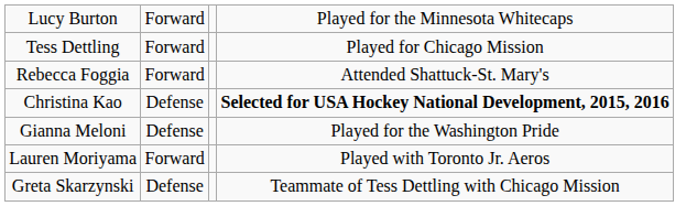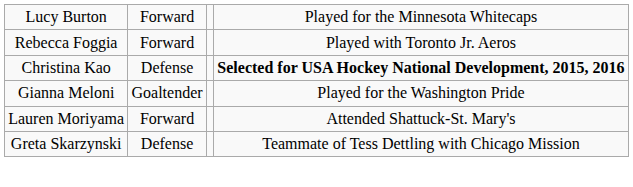- row: Tess Dettling | Forward | Played for Chicago Mission
Rebecca Foggia | column 4: Attended Shattuck-St. Mary's -> Played with Toronto Jr. Aeros
Gianna Meloni | column 2: Defense -> Goaltender
Lauren Moriyama | column 4: Played with Toronto Jr. Aeros -> Attended Shattuck-St. Mary's
